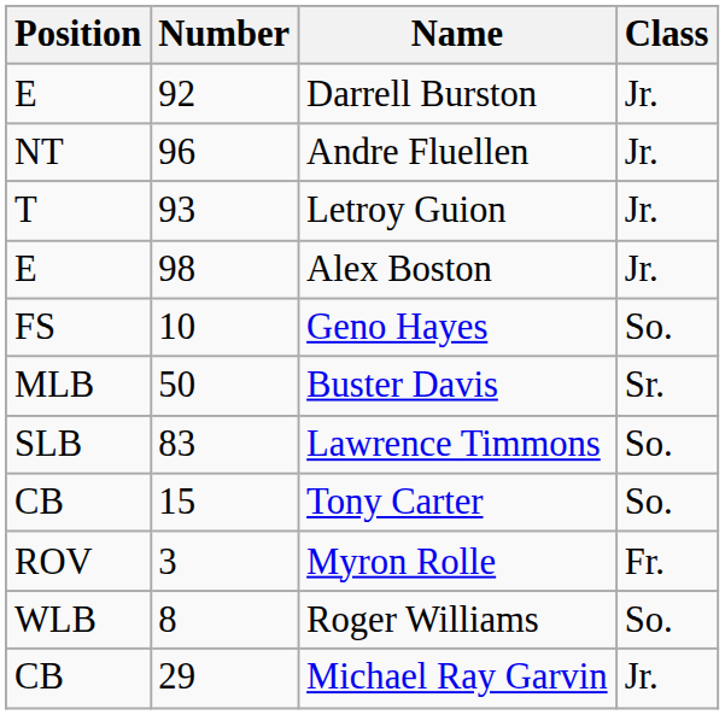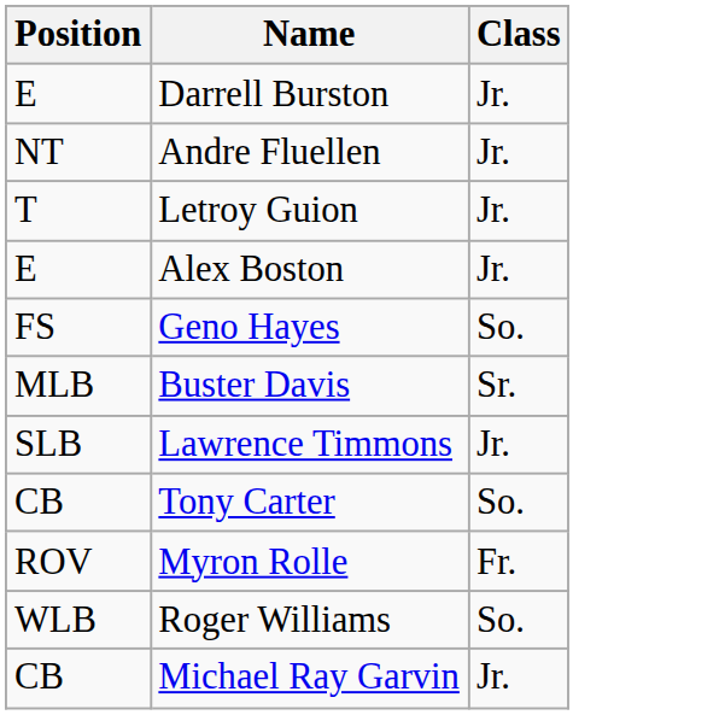- column: Number | 92 | 96 | 93 | 98 | 10 | 50 | 83 | 15 | 3 | 8 | 29
Lawrence Timmons | Class: So. -> Jr.
